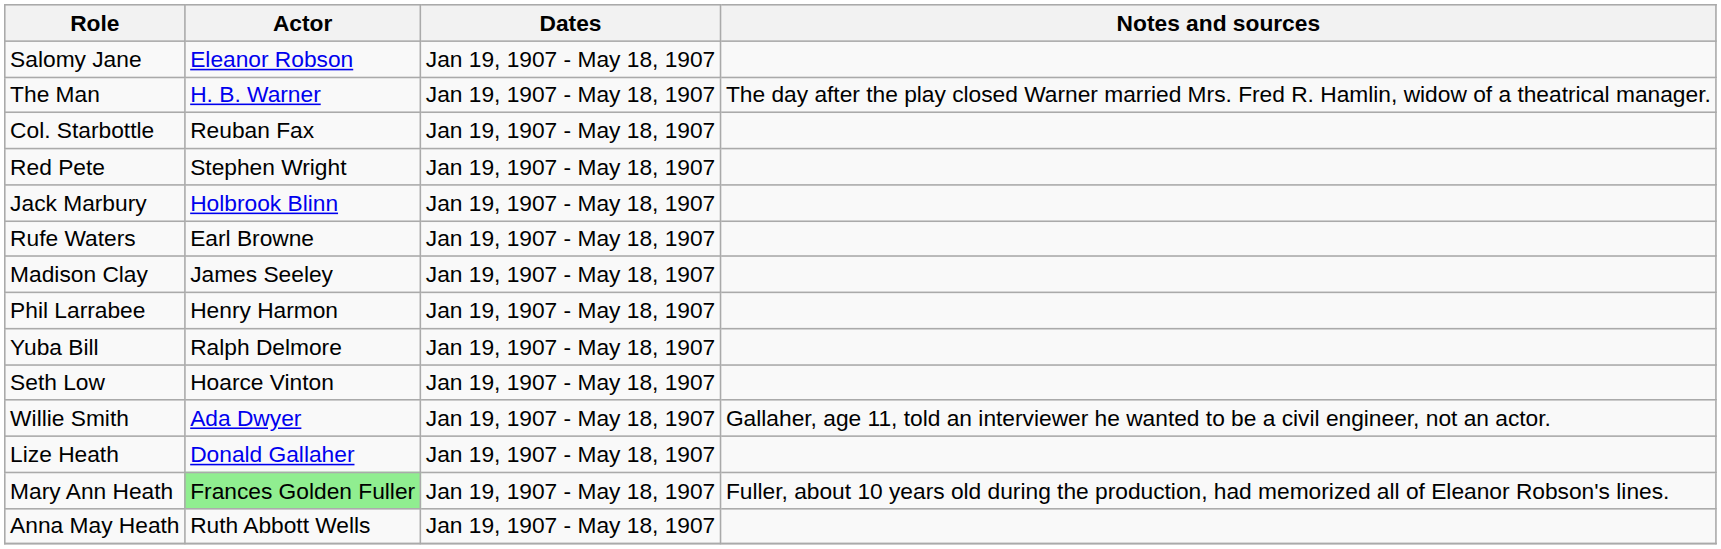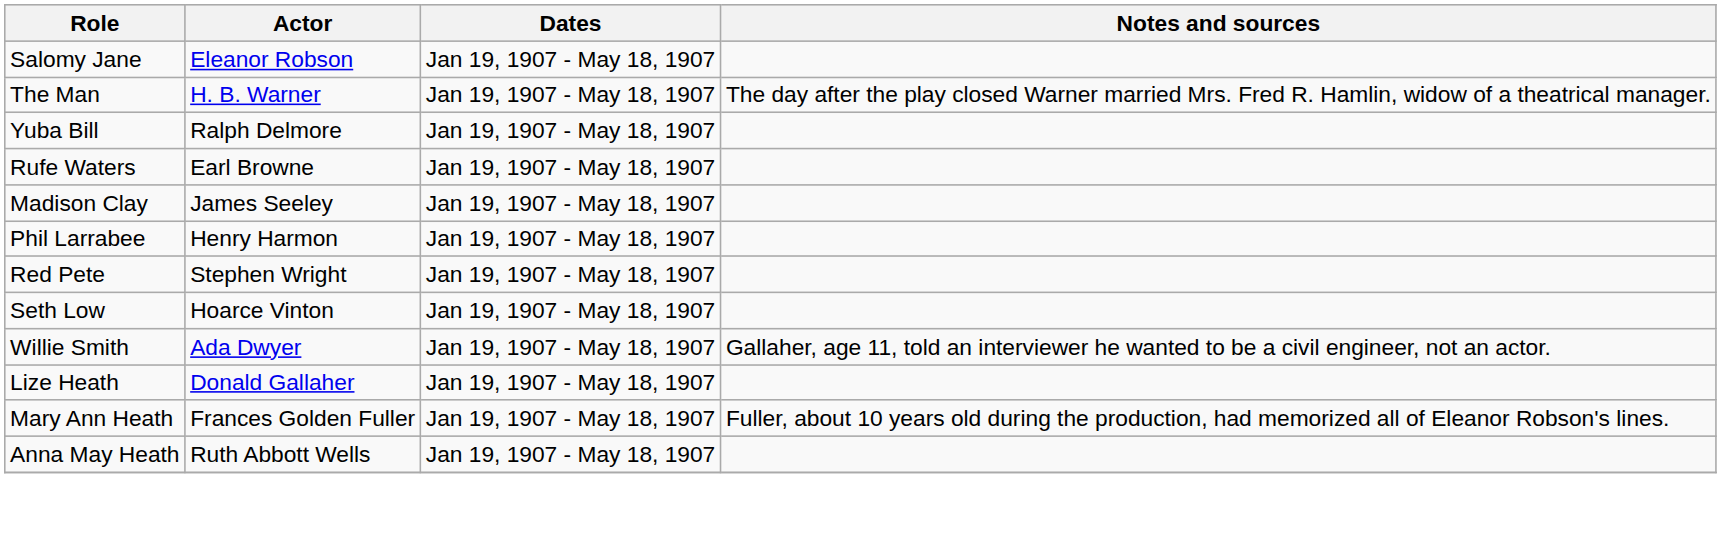- row: Col. Starbottle | Reuban Fax | Jan 19, 1907 - May 18, 1907
rows swapped: Yuba Bill <-> Red Pete
- row: Jack Marbury | Holbrook Blinn | Jan 19, 1907 - May 18, 1907
Mary Ann Heath | Actor: lightgreen background -> no background
